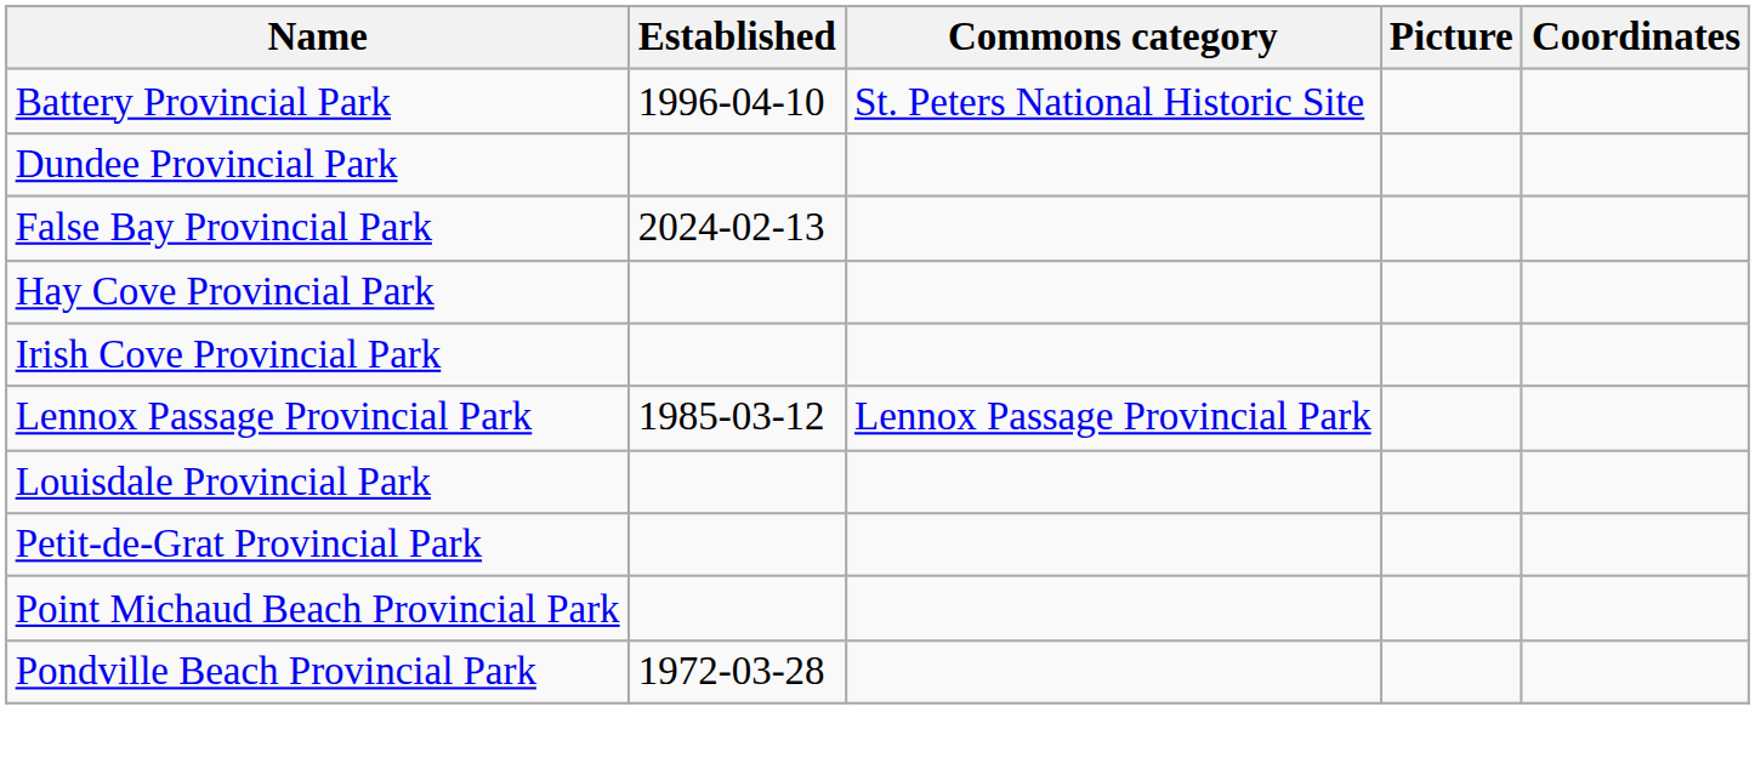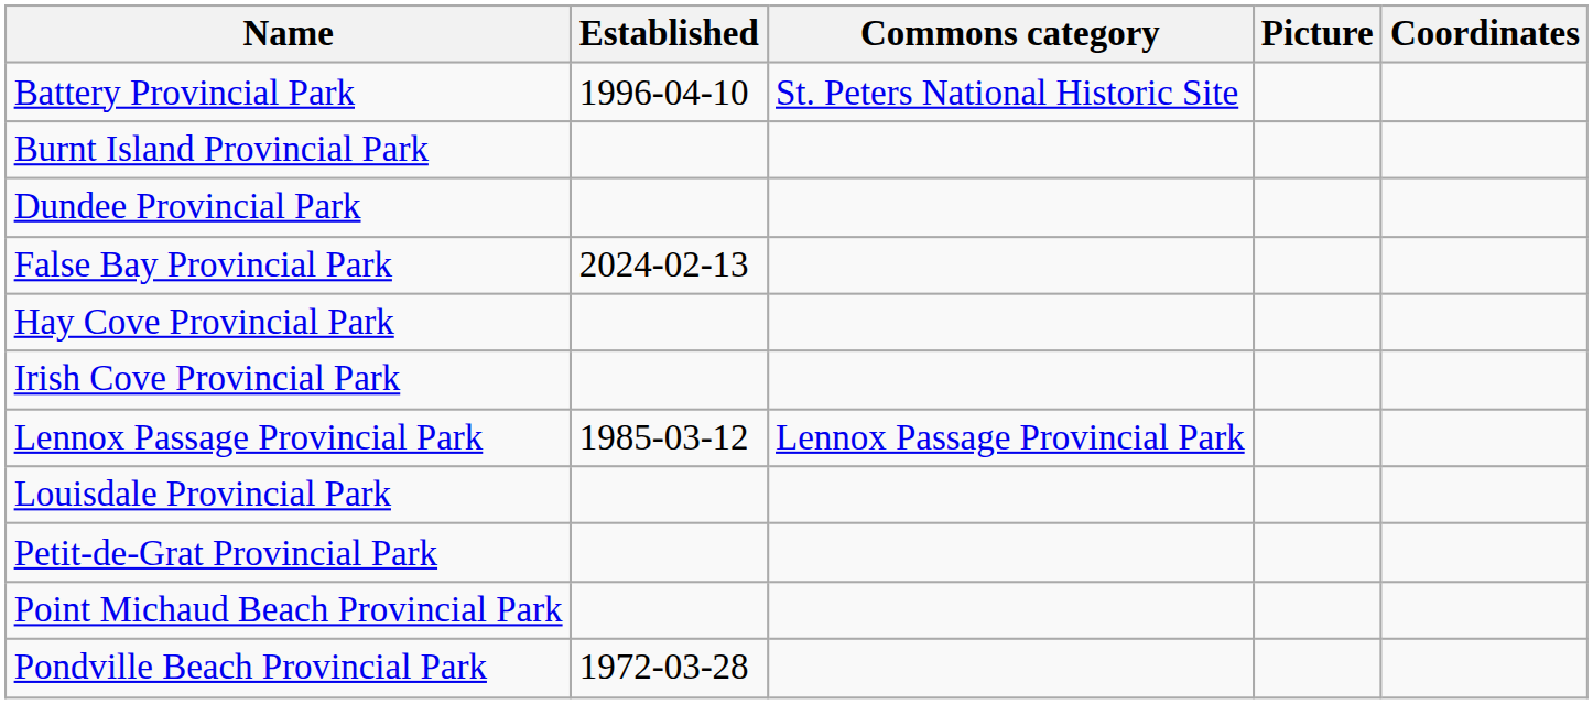+ row: Burnt Island Provincial Park
